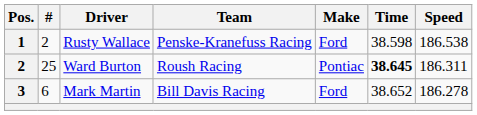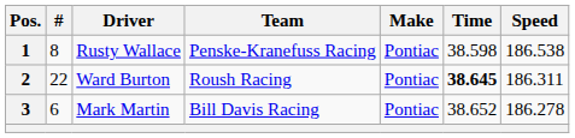Rusty Wallace | #: 2 -> 8
Rusty Wallace | Make: Ford -> Pontiac
Ward Burton | #: 25 -> 22
Mark Martin | Make: Ford -> Pontiac
